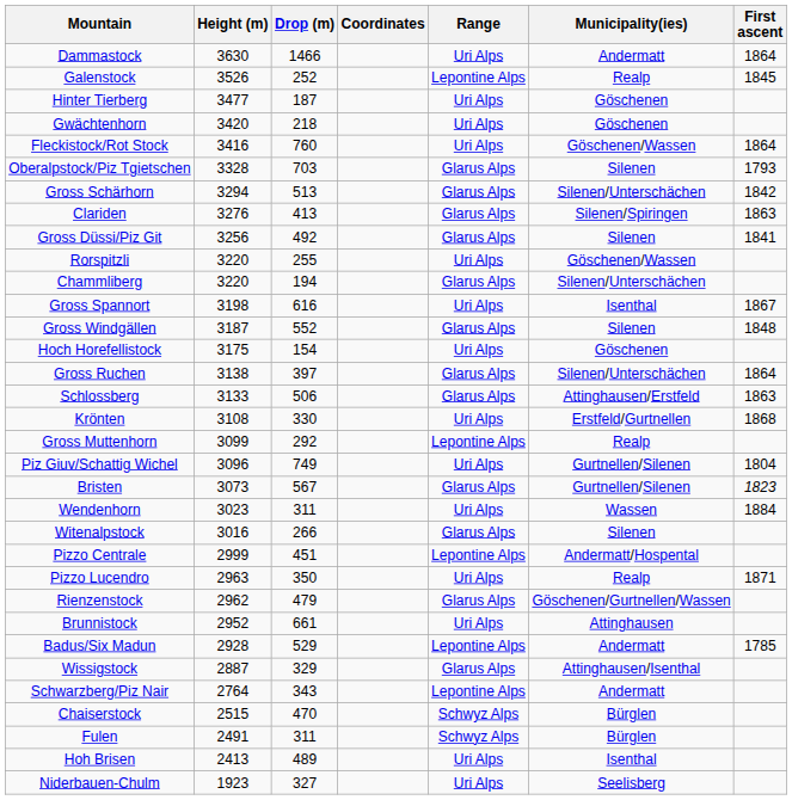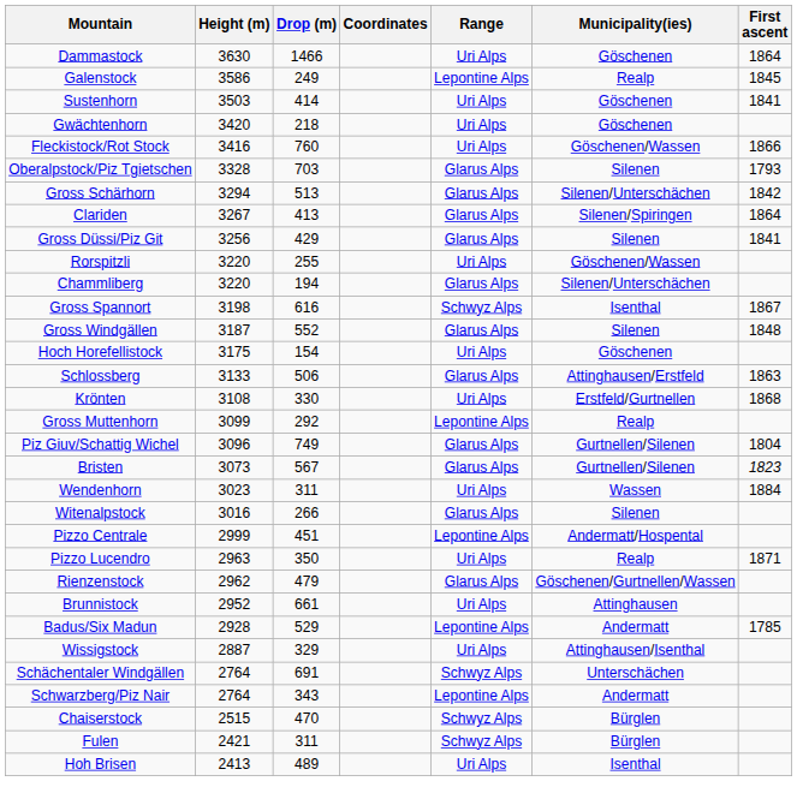Dammastock | Municipality(ies): Andermatt -> Göschenen
Galenstock | Height (m): 3526 -> 3586
Galenstock | Drop (m): 252 -> 249
+ row: Sustenhorn | 3503 | 414 | Uri Alps | Göschenen | 1841
- row: Hinter Tierberg | 3477 | 187 | Uri Alps | Göschenen
Fleckistock/Rot Stock | First ascent: 1864 -> 1866
Clariden | Height (m): 3276 -> 3267
Clariden | First ascent: 1863 -> 1864
Gross Düssi/Piz Git | Drop (m): 492 -> 429
Gross Spannort | Range: Uri Alps -> Schwyz Alps
- row: Gross Ruchen | 3138 | 397 | Glarus Alps | Silenen/Unterschächen | 1864
Piz Giuv/Schattig Wichel | Range: Uri Alps -> Glarus Alps
Wissigstock | Range: Glarus Alps -> Uri Alps
+ row: Schächentaler Windgällen | 2764 | 691 | Schwyz Alps | Unterschächen
Fulen | Height (m): 2491 -> 2421
- row: Niderbauen-Chulm | 1923 | 327 | Uri Alps | Seelisberg
